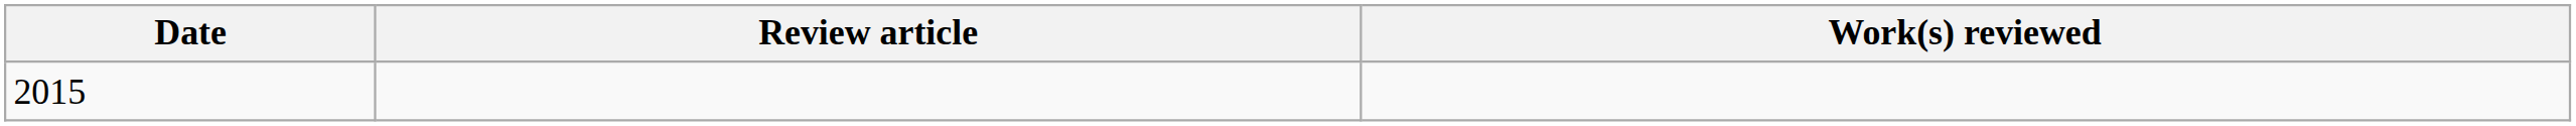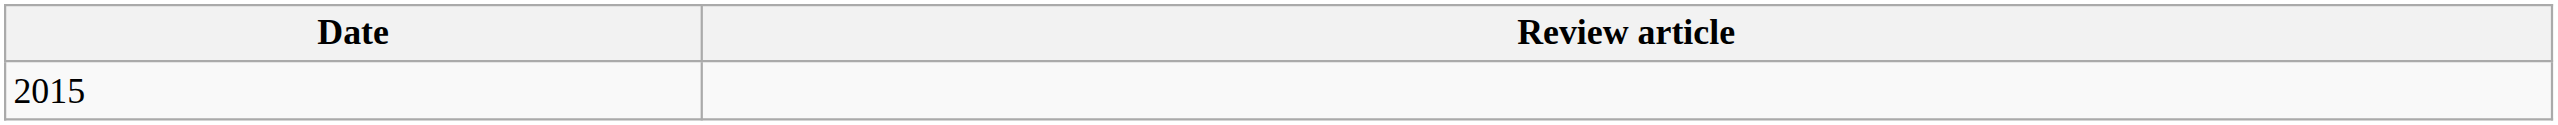- column: Work(s) reviewed
